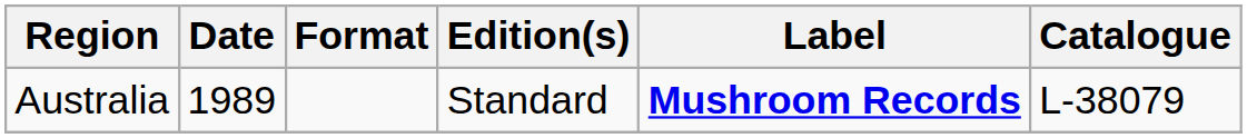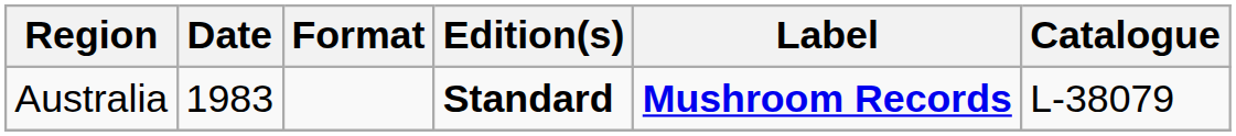Australia | Date: 1989 -> 1983
Australia | Edition(s): normal -> bold
